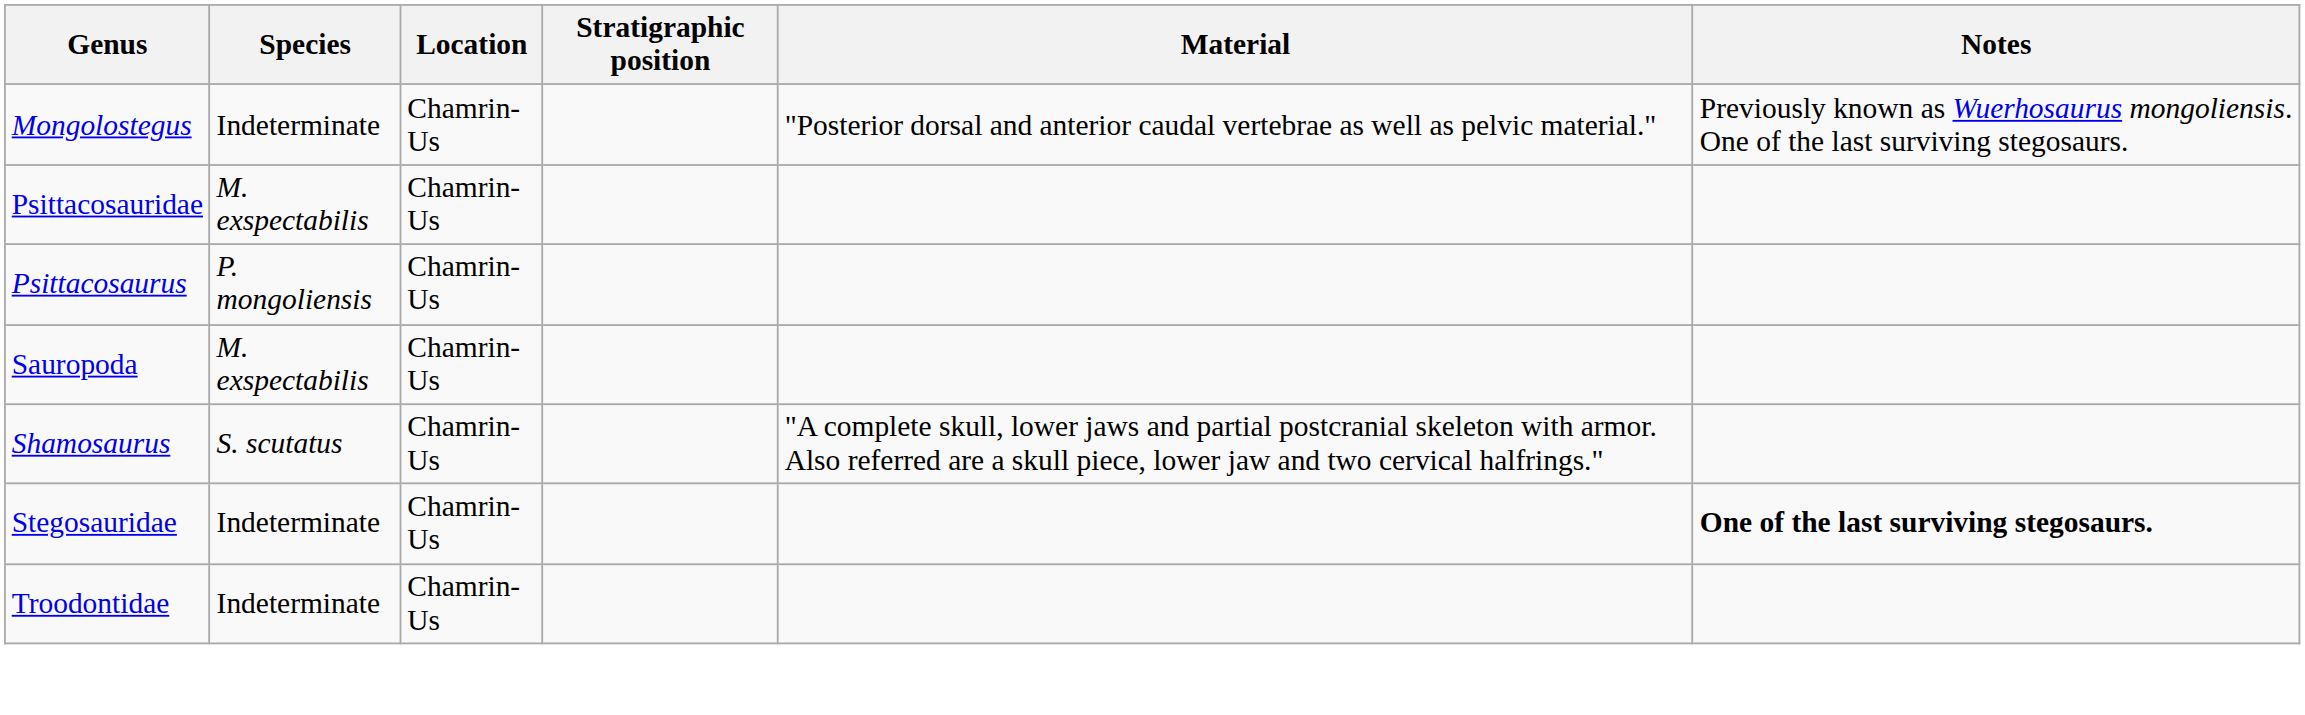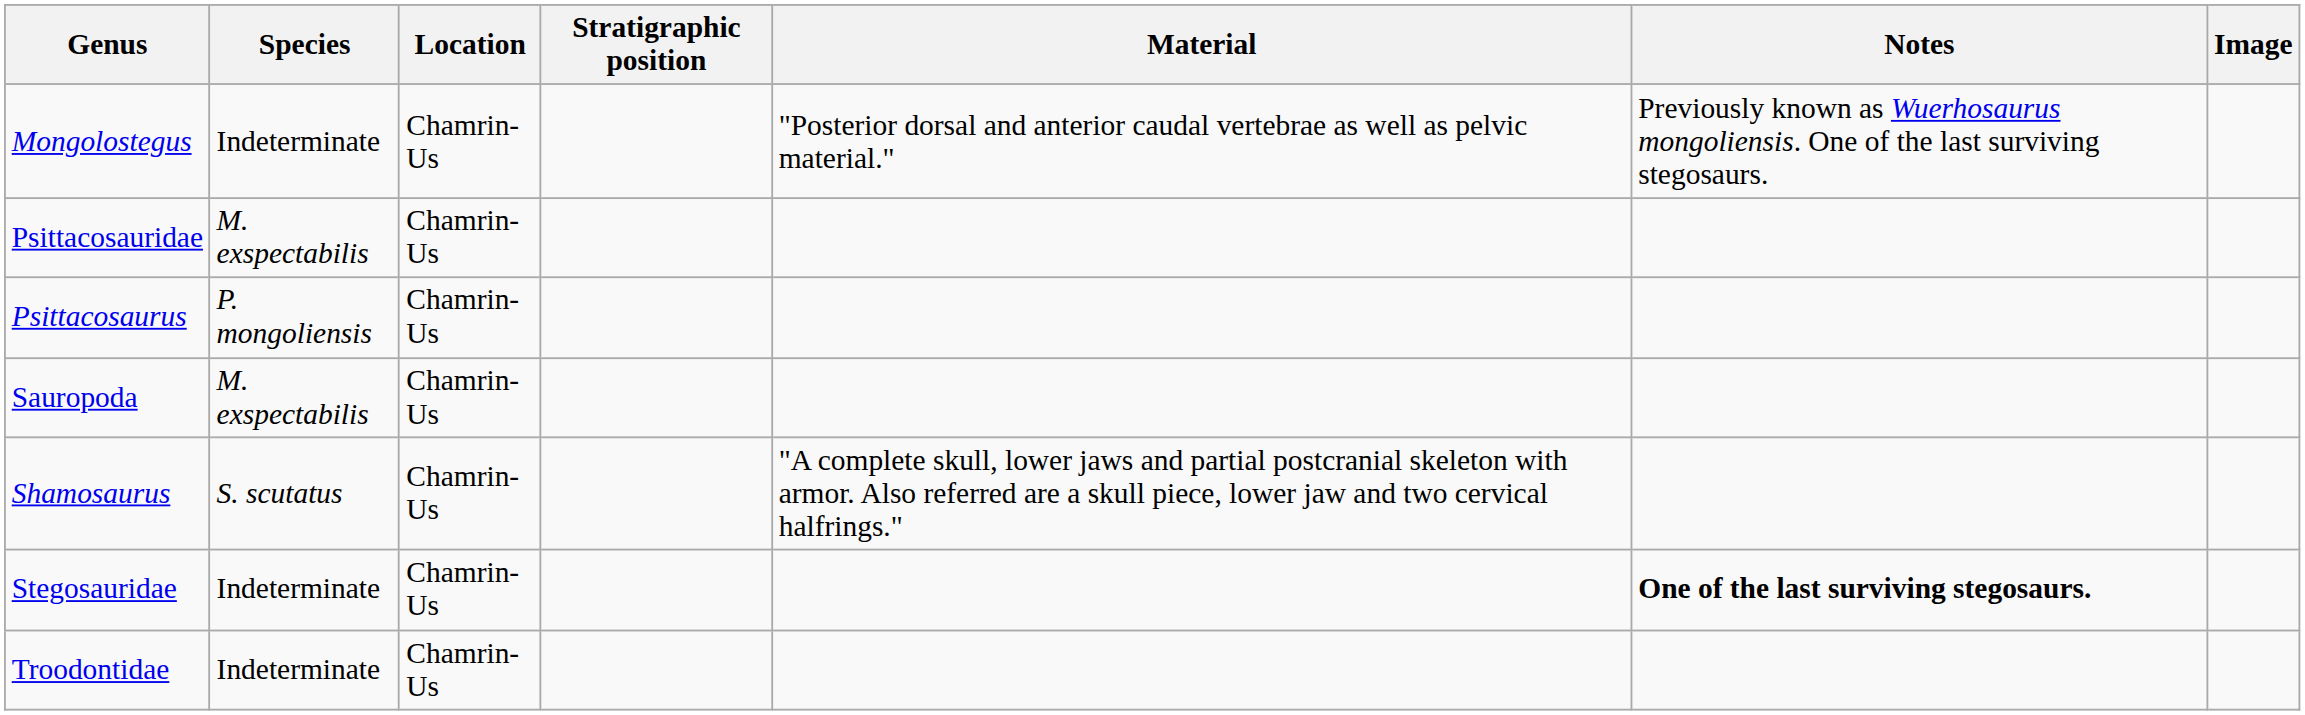+ column: Image
